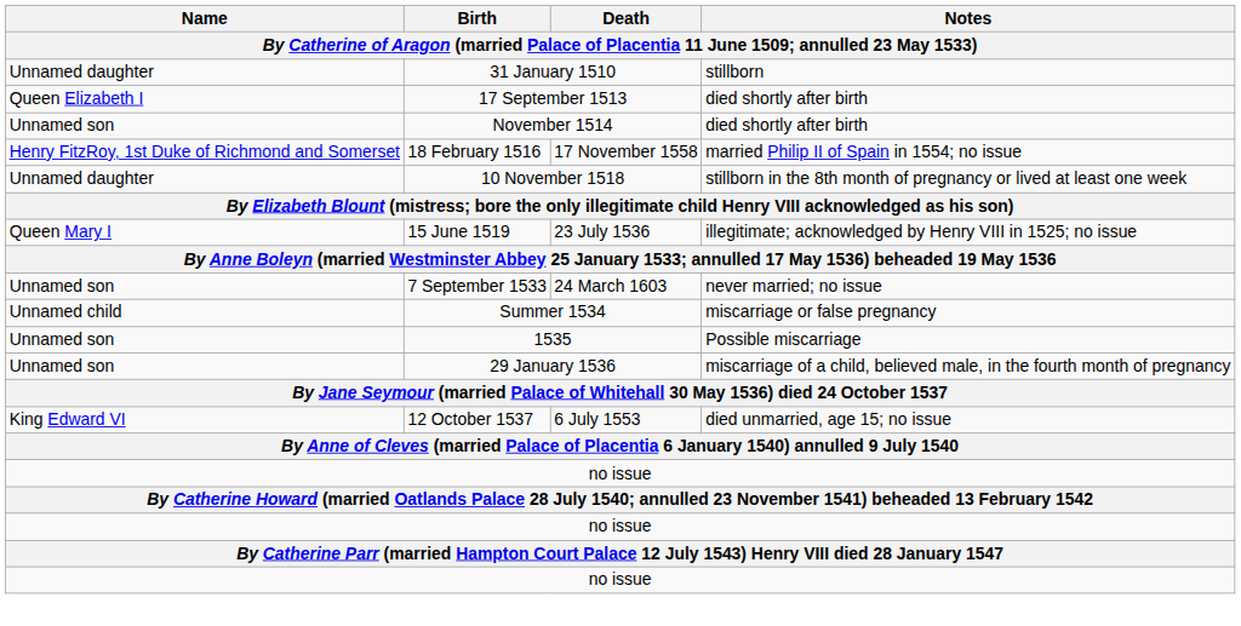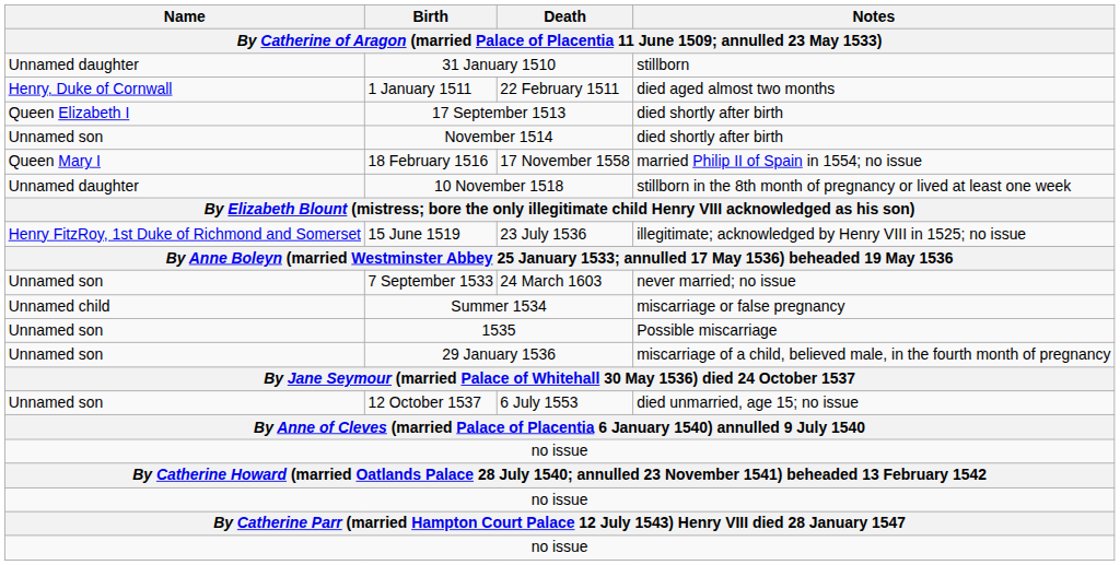+ row: Henry, Duke of Cornwall | 1 January 1511 | 22 February 1511 | died aged almost two months
18 February 1516 | Name: Henry FitzRoy, 1st Duke of Richmond and Somerset -> Queen Mary I
15 June 1519 | Name: Queen Mary I -> Henry FitzRoy, 1st Duke of Richmond and Somerset
12 October 1537 | Name: King Edward VI -> Unnamed son
